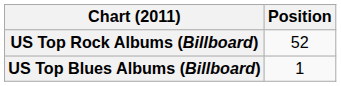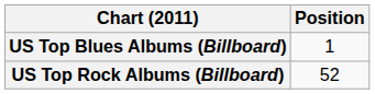rows swapped: US Top Blues Albums (Billboard) <-> US Top Rock Albums (Billboard)
